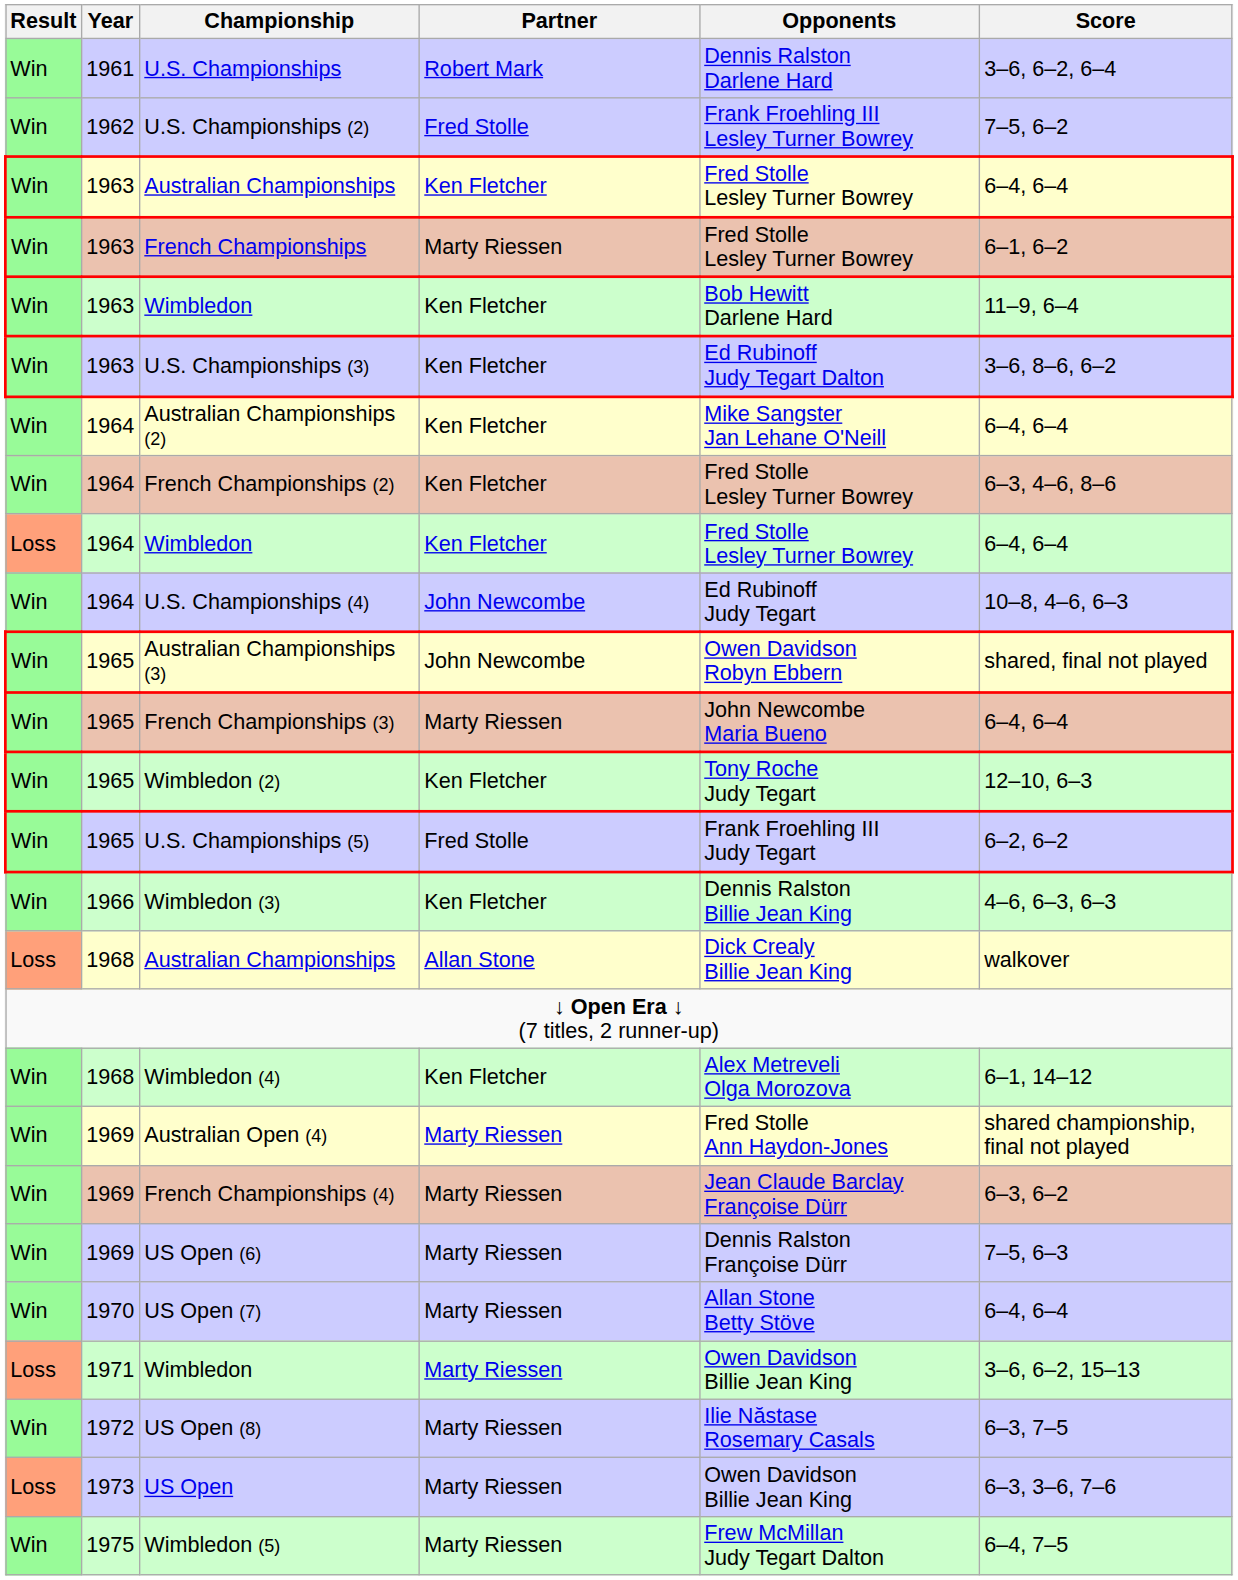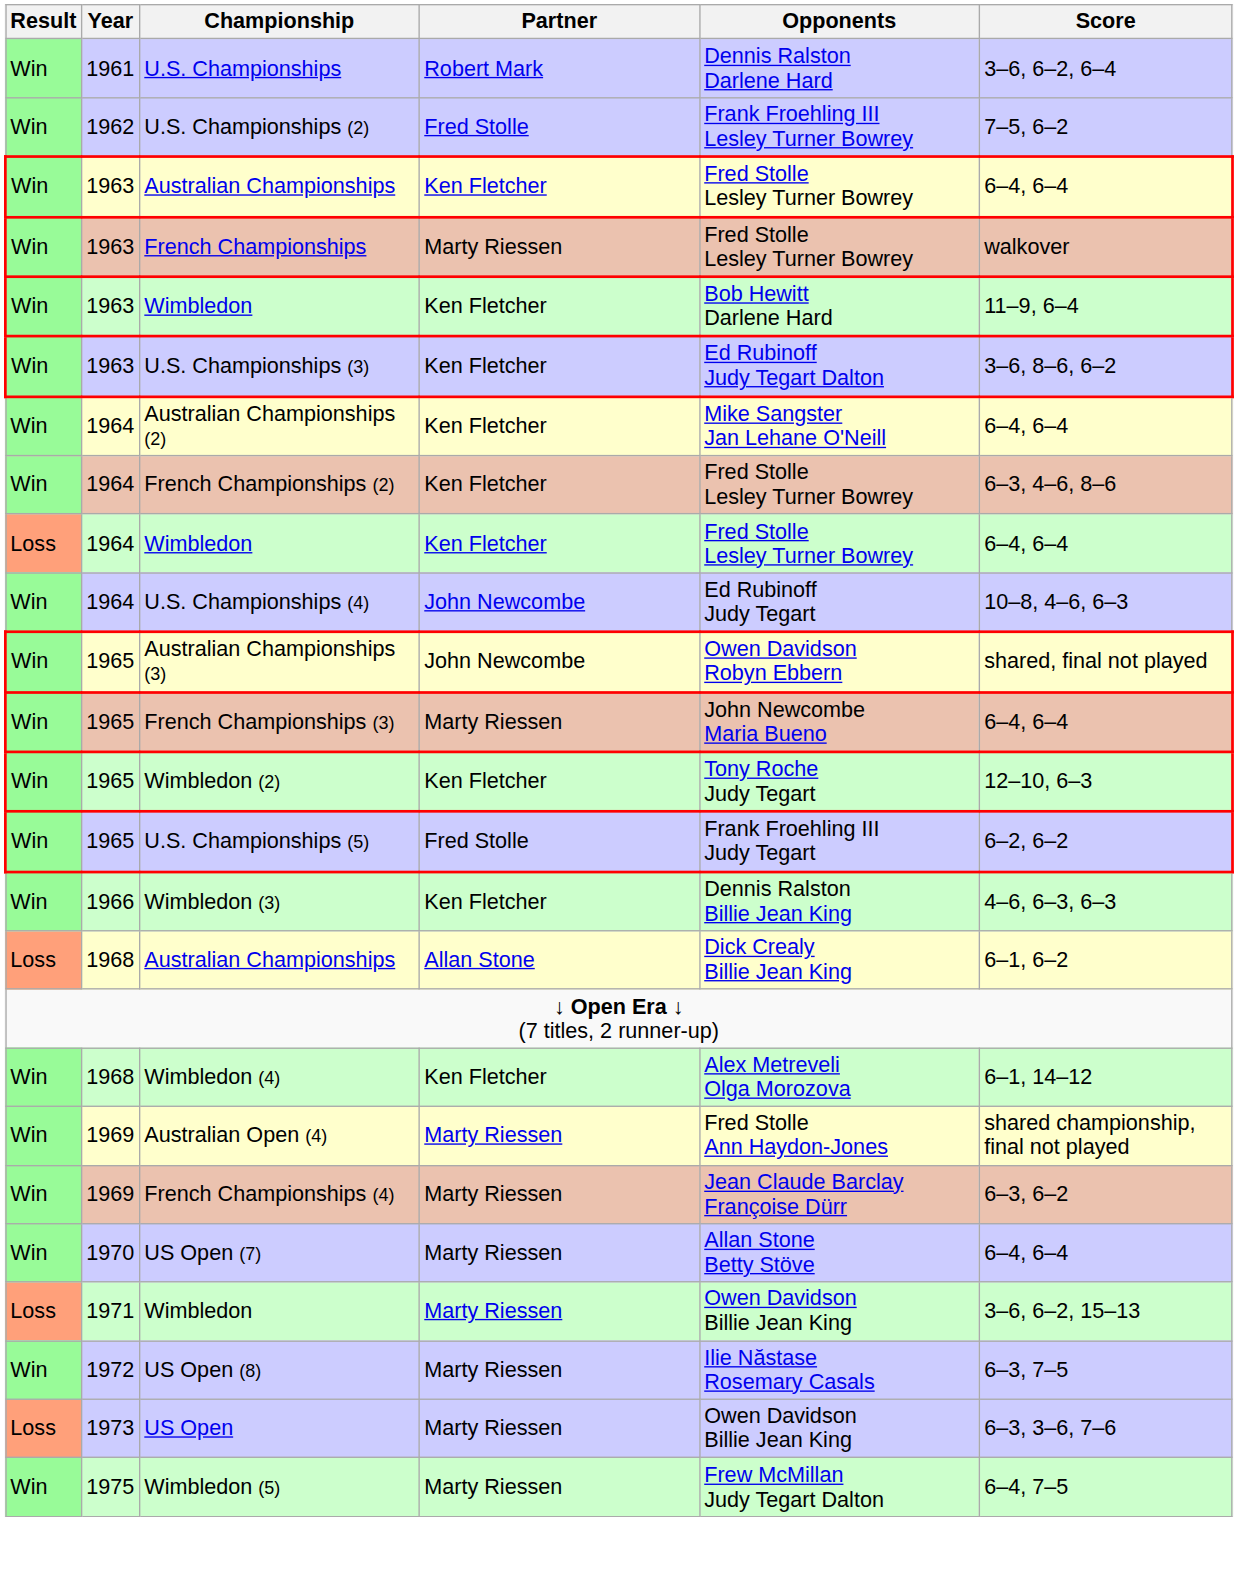French Championships | Score: 6–1, 6–2 -> walkover
1968 / Australian Championships | Score: walkover -> 6–1, 6–2
- row: Win | 1969 | US Open (6) | Marty Riessen | Dennis Ralston Françoise Dürr | 7–5, 6–3
